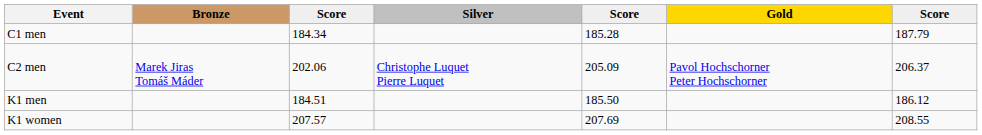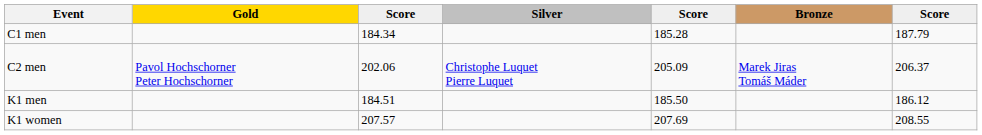columns swapped: Gold <-> Bronze
